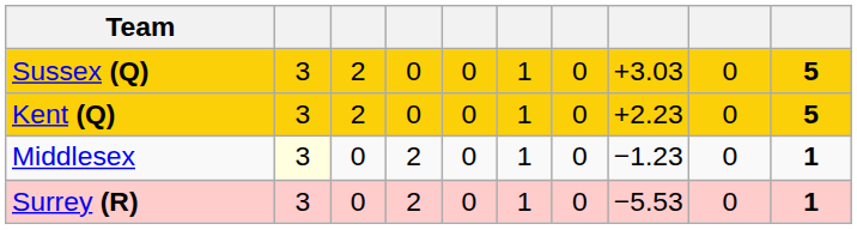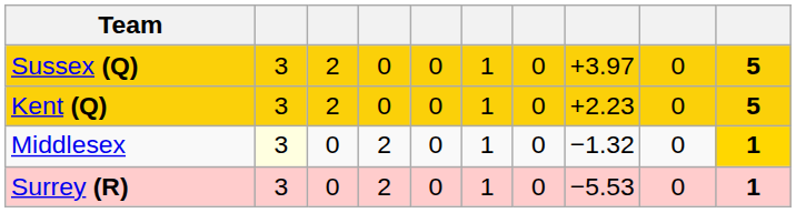Sussex (Q) | column 8: +3.03 -> +3.97
Middlesex | column 8: −1.23 -> −1.32
Middlesex | column 10: no background -> gold background
